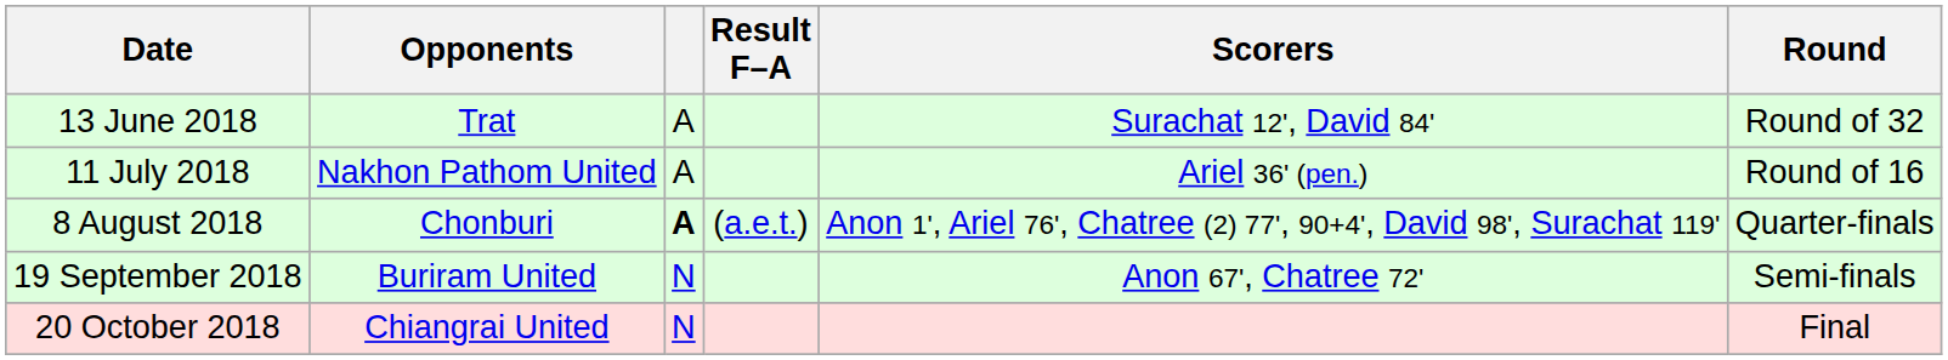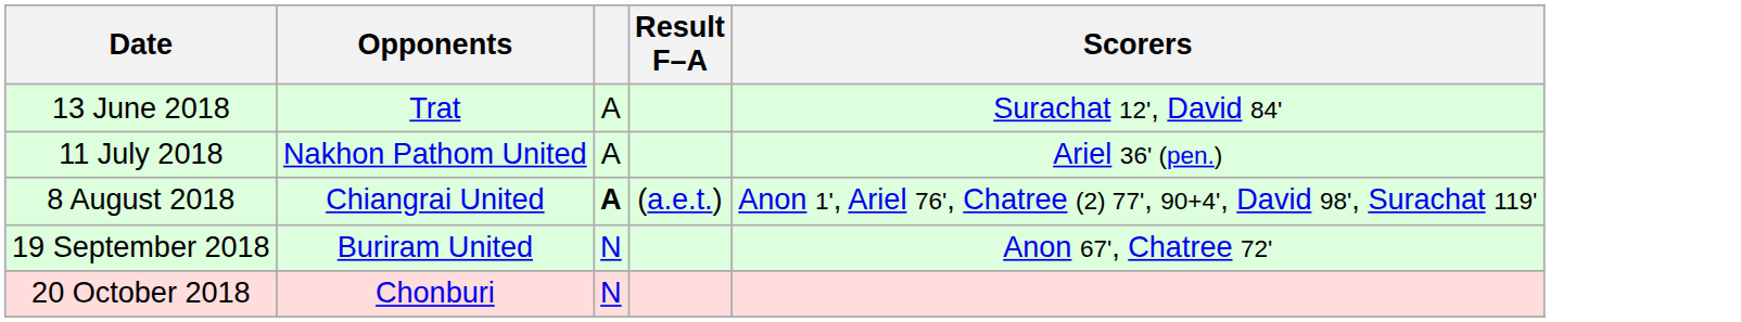- column: Round | Round of 32 | Round of 16 | Quarter-finals | Semi-finals | Final
8 August 2018 | Opponents: Chonburi -> Chiangrai United
20 October 2018 | Opponents: Chiangrai United -> Chonburi
